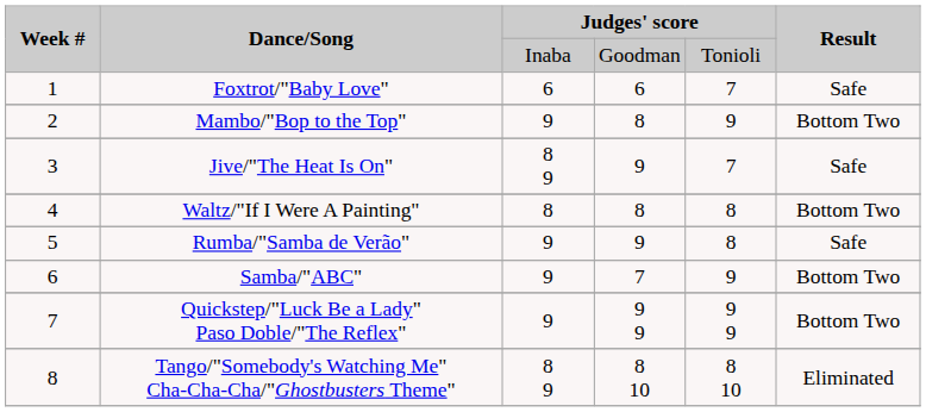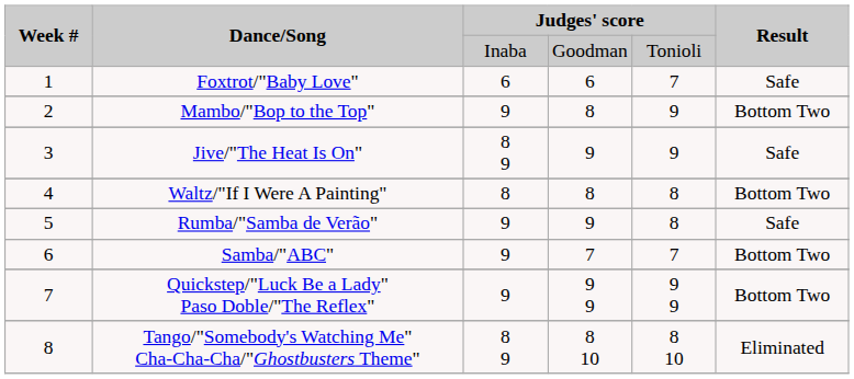Jive/"The Heat Is On" | column 5: 7 -> 9
Samba/"ABC" | column 5: 9 -> 7
